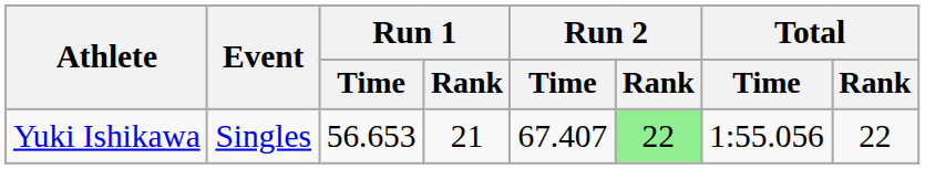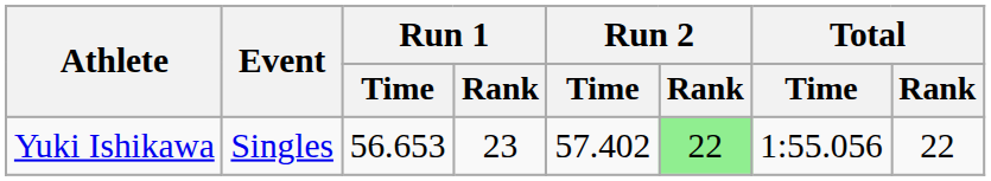Yuki Ishikawa | Run 1 / Rank: 21 -> 23
Yuki Ishikawa | Run 2 / Time: 67.407 -> 57.402
